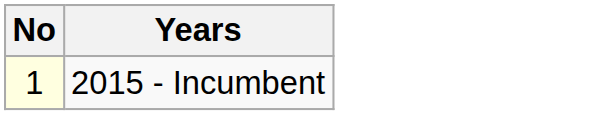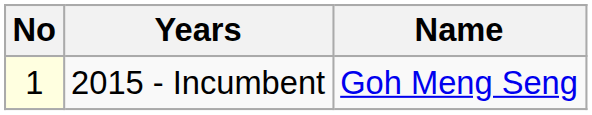+ column: Name | Goh Meng Seng
